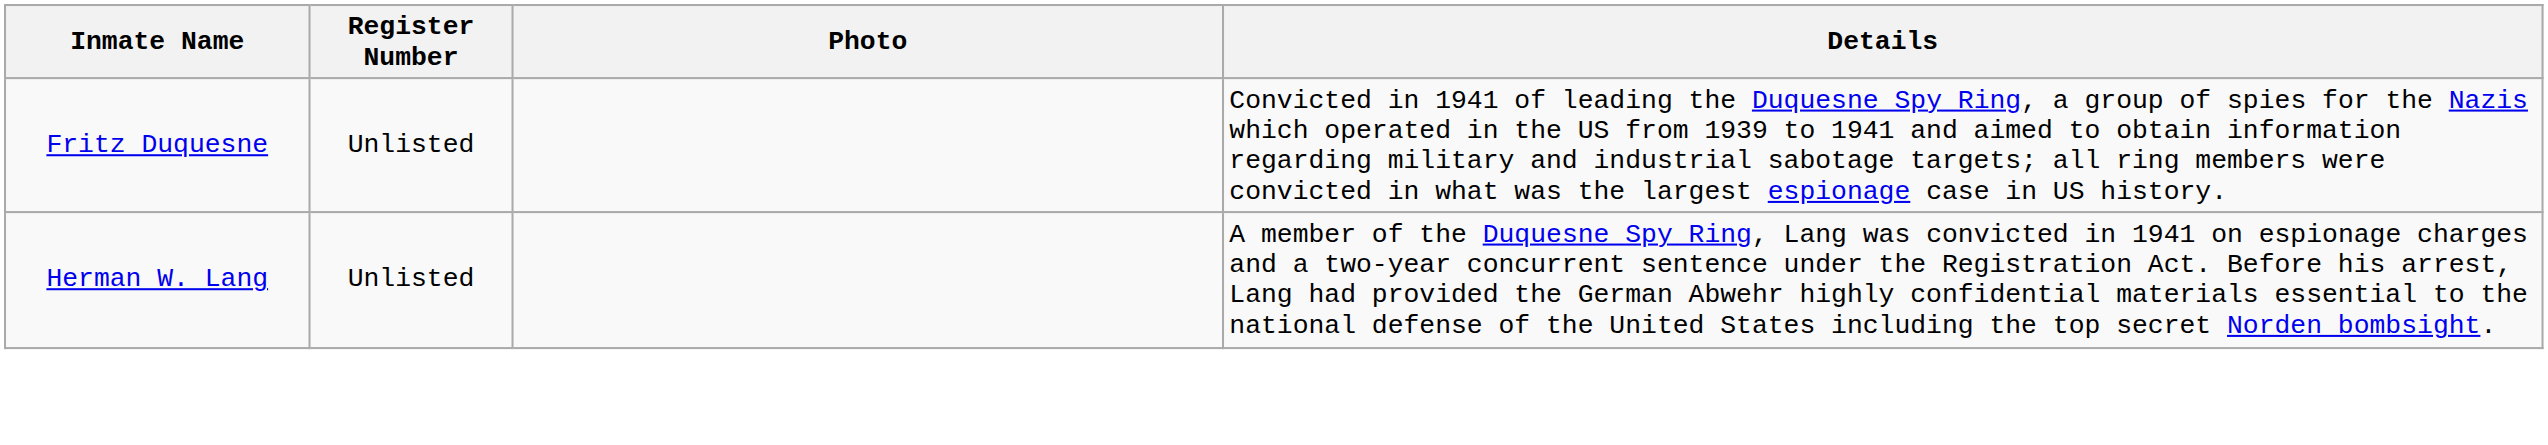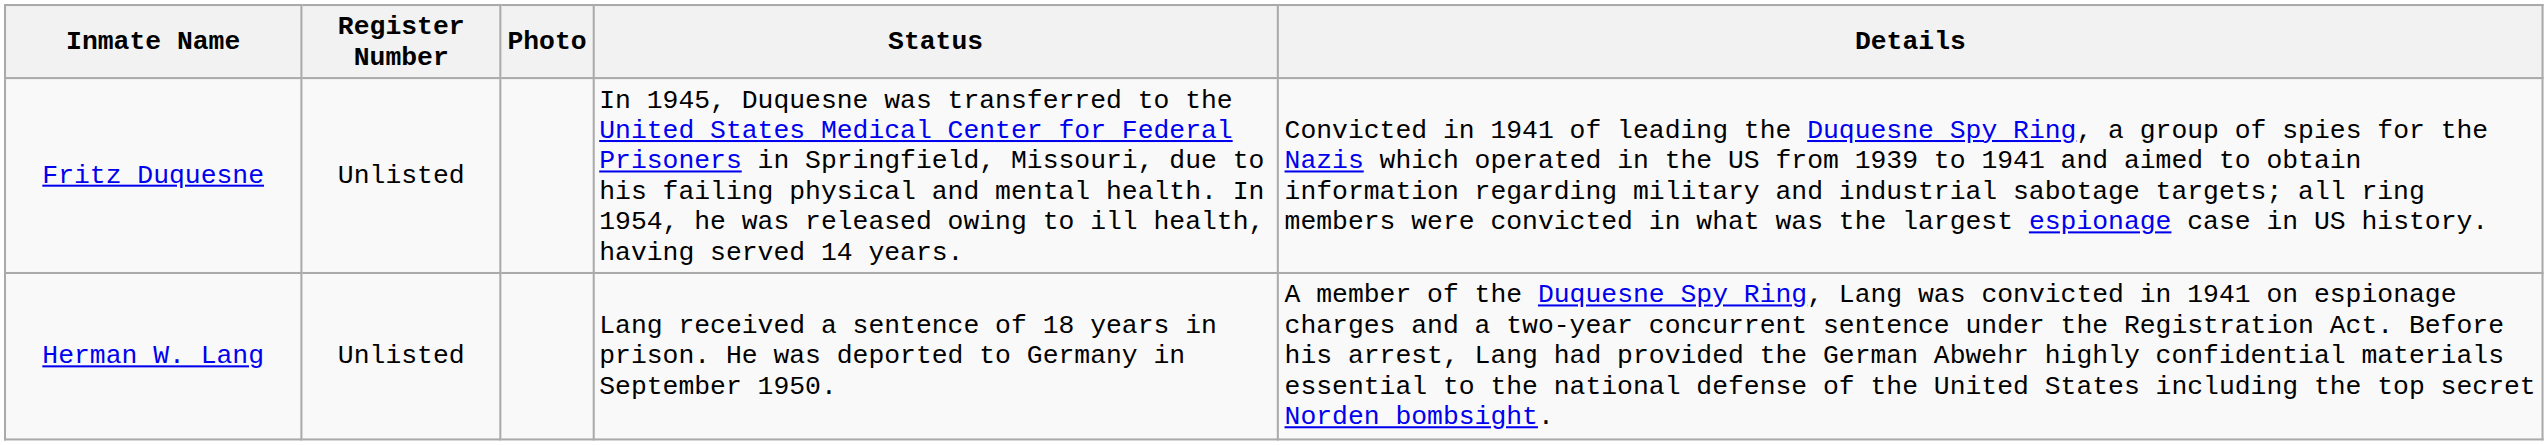+ column: Status | In 1945, Duquesne was transferred to the United States Medical Center for Federal Prisoners in Springfield, Missouri, due to his failing physical and mental health. In 1954, he was released owing to ill health, having served 14 years. | Lang received a sentence of 18 years in prison. He was deported to Germany in September 1950.
